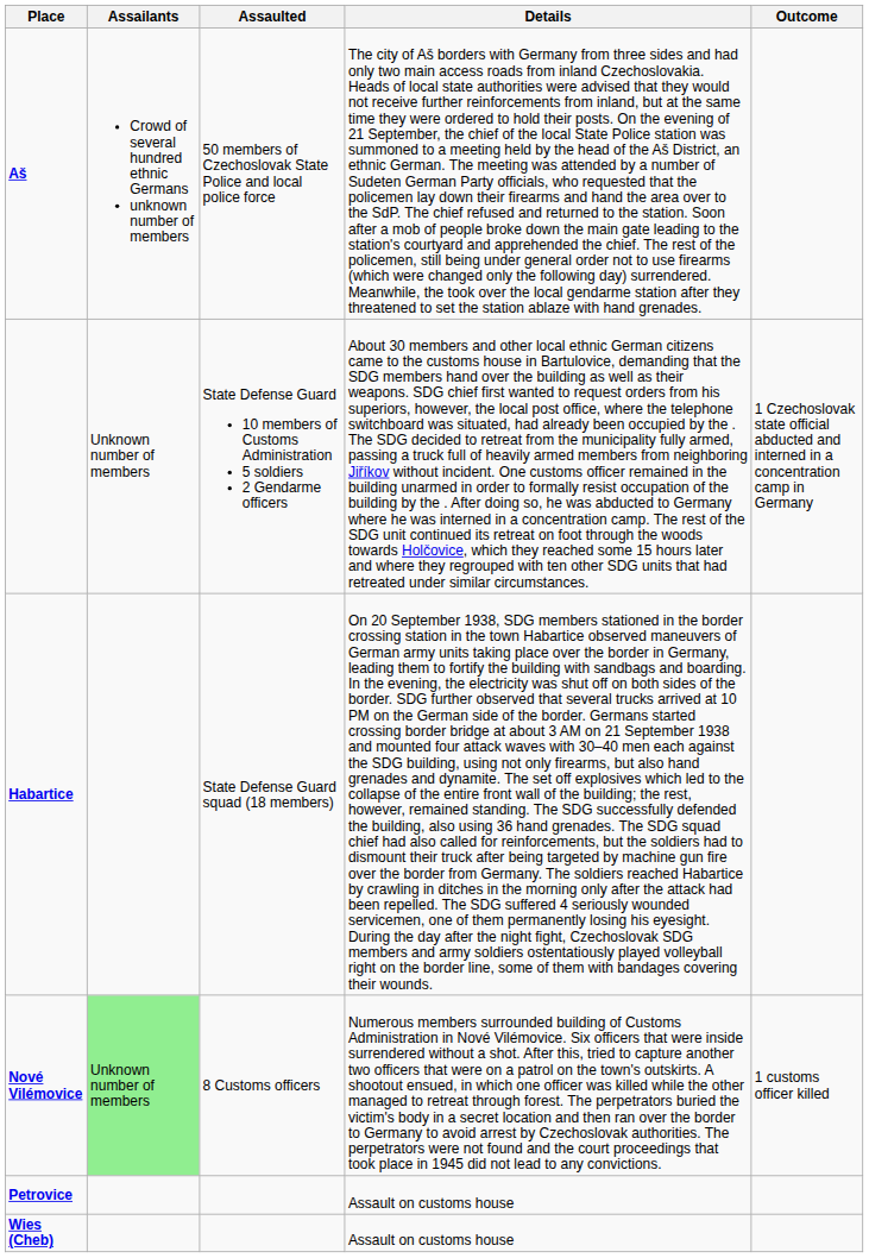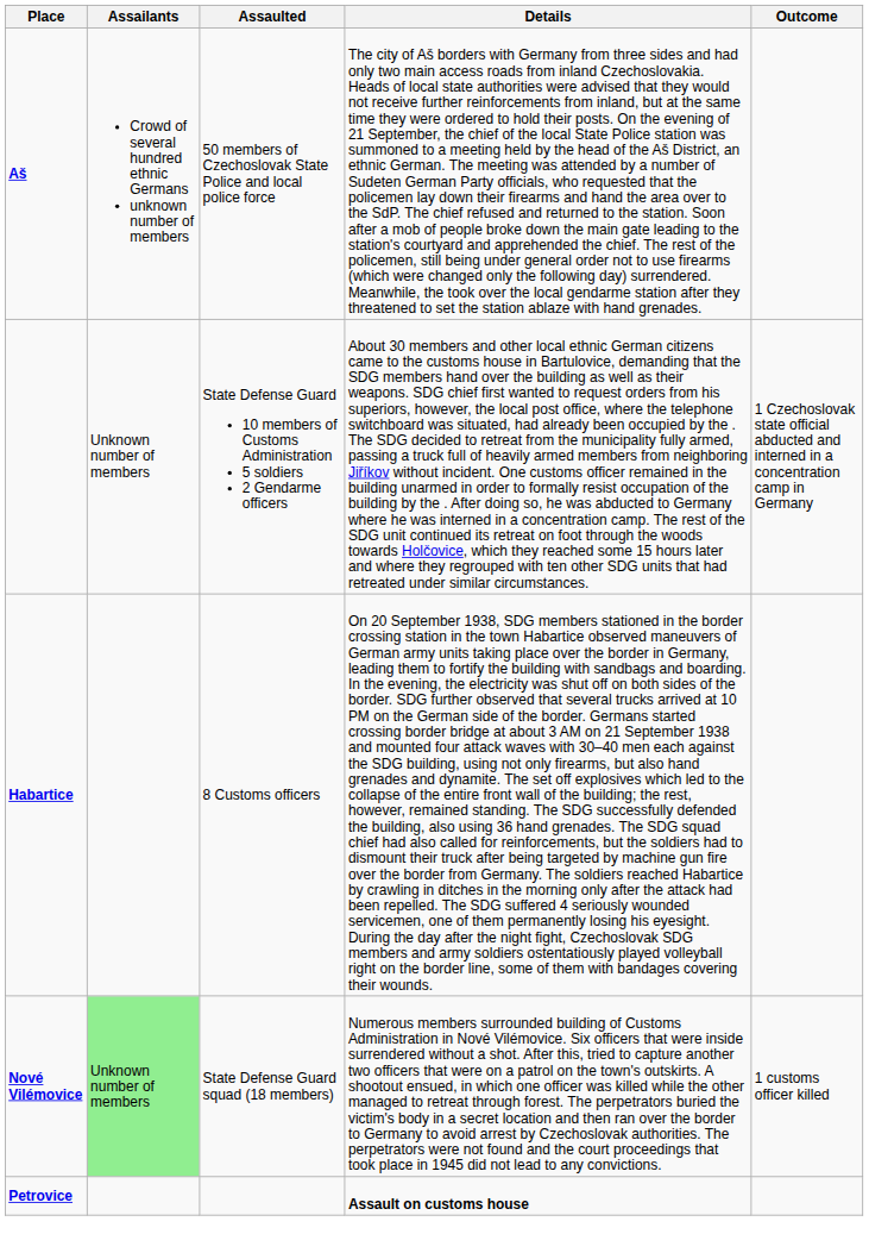Habartice | Assaulted: State Defense Guard squad (18 members) -> 8 Customs officers
Nové Vilémovice | Assaulted: 8 Customs officers -> State Defense Guard squad (18 members)
Petrovice | Details: normal -> bold
- row: Wies (Cheb) | Assault on customs house
